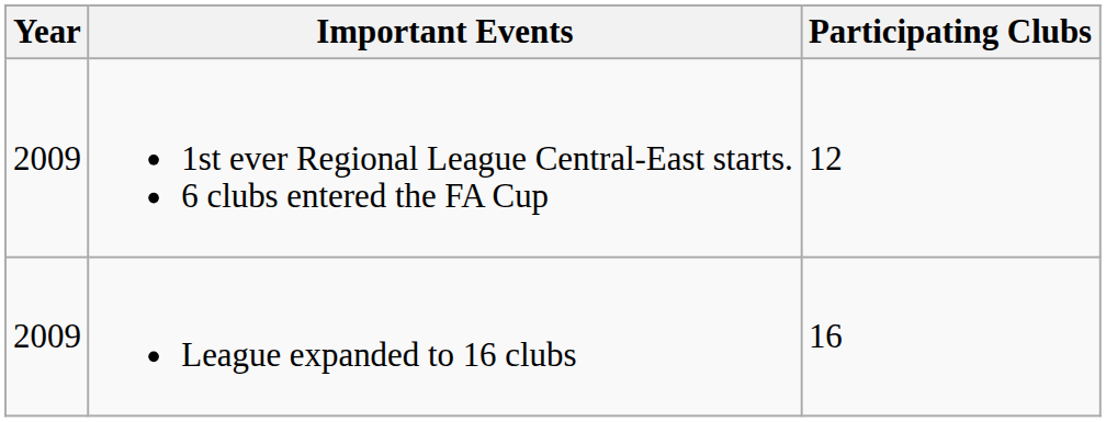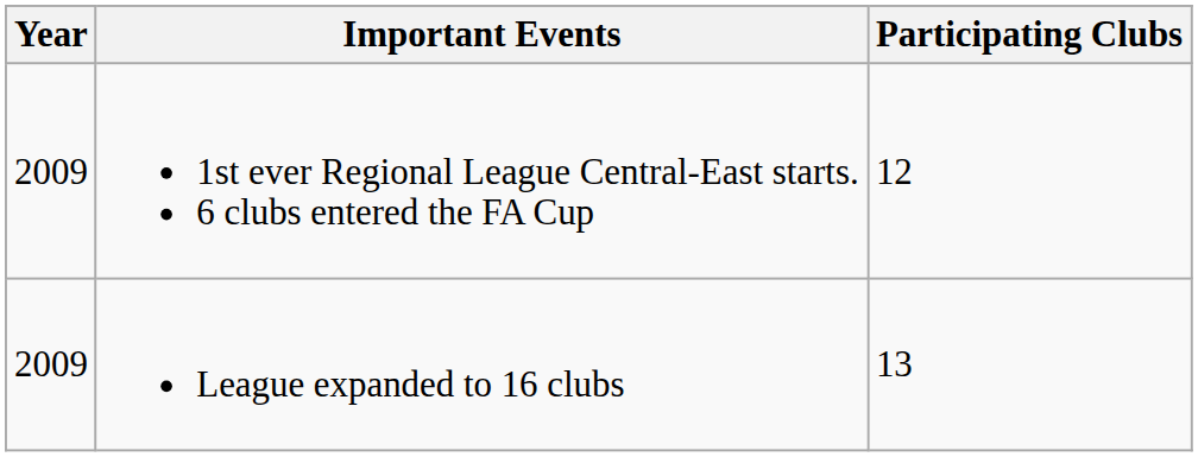League expanded to 16 clubs | Participating Clubs: 16 -> 13
